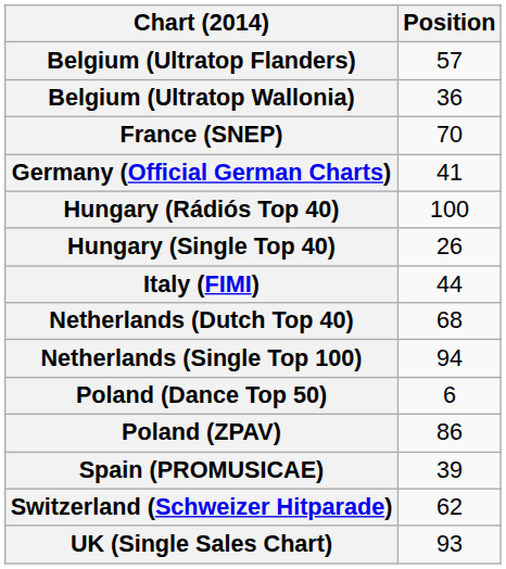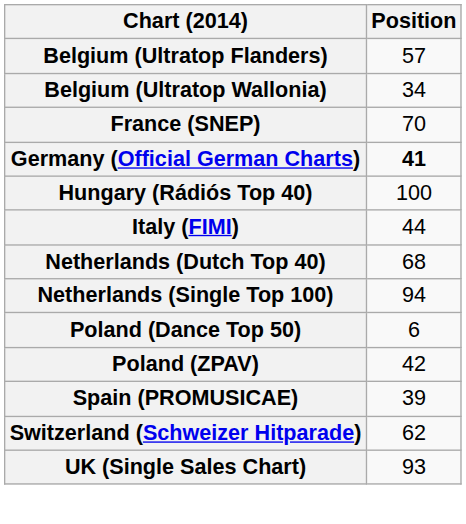Belgium (Ultratop Wallonia) | Position: 36 -> 34
Germany (Official German Charts) | Position: normal -> bold
- row: Hungary (Single Top 40) | 26
Poland (ZPAV) | Position: 86 -> 42
